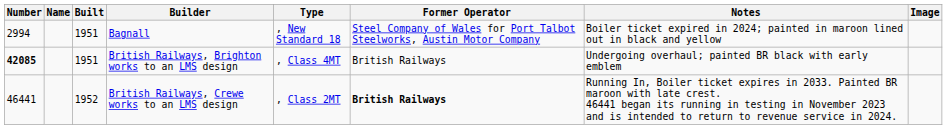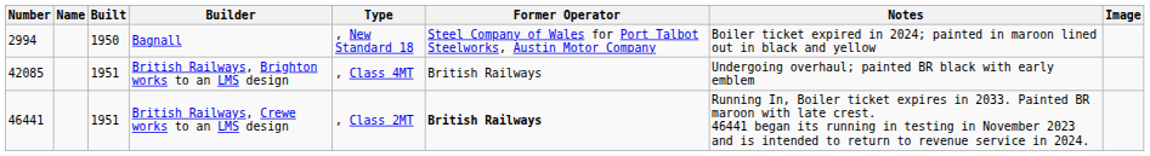Bagnall | Built: 1951 -> 1950
British Railways, Brighton works to an LMS design | Number: bold -> normal
British Railways, Crewe works to an LMS design | Built: 1952 -> 1951
